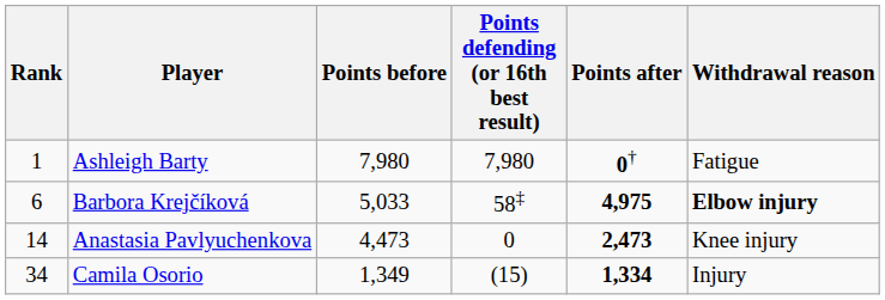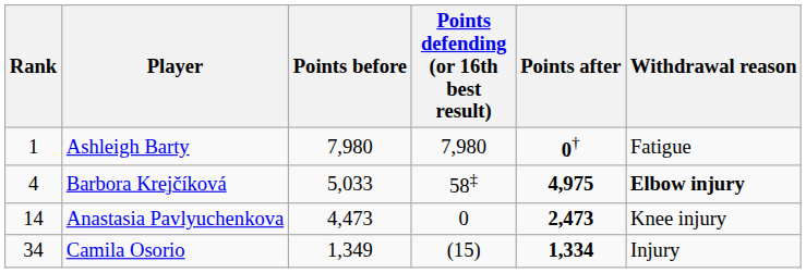Barbora Krejčíková | Rank: 6 -> 4
